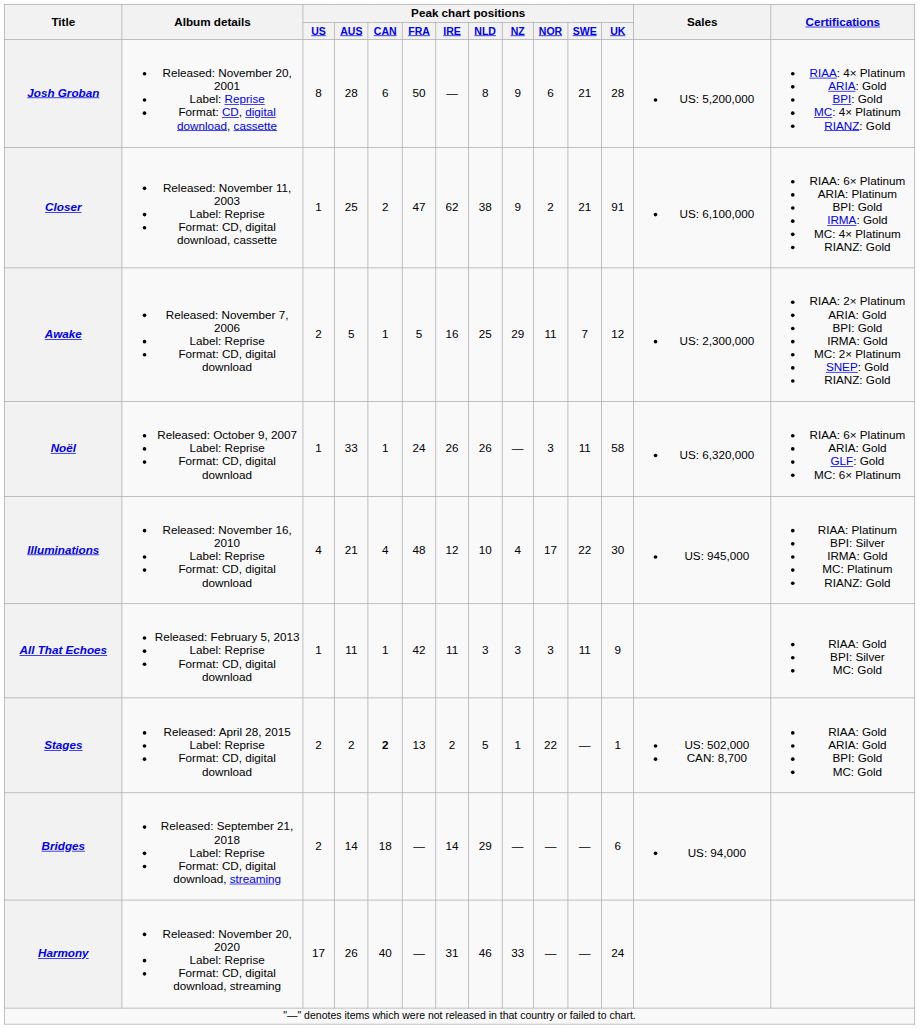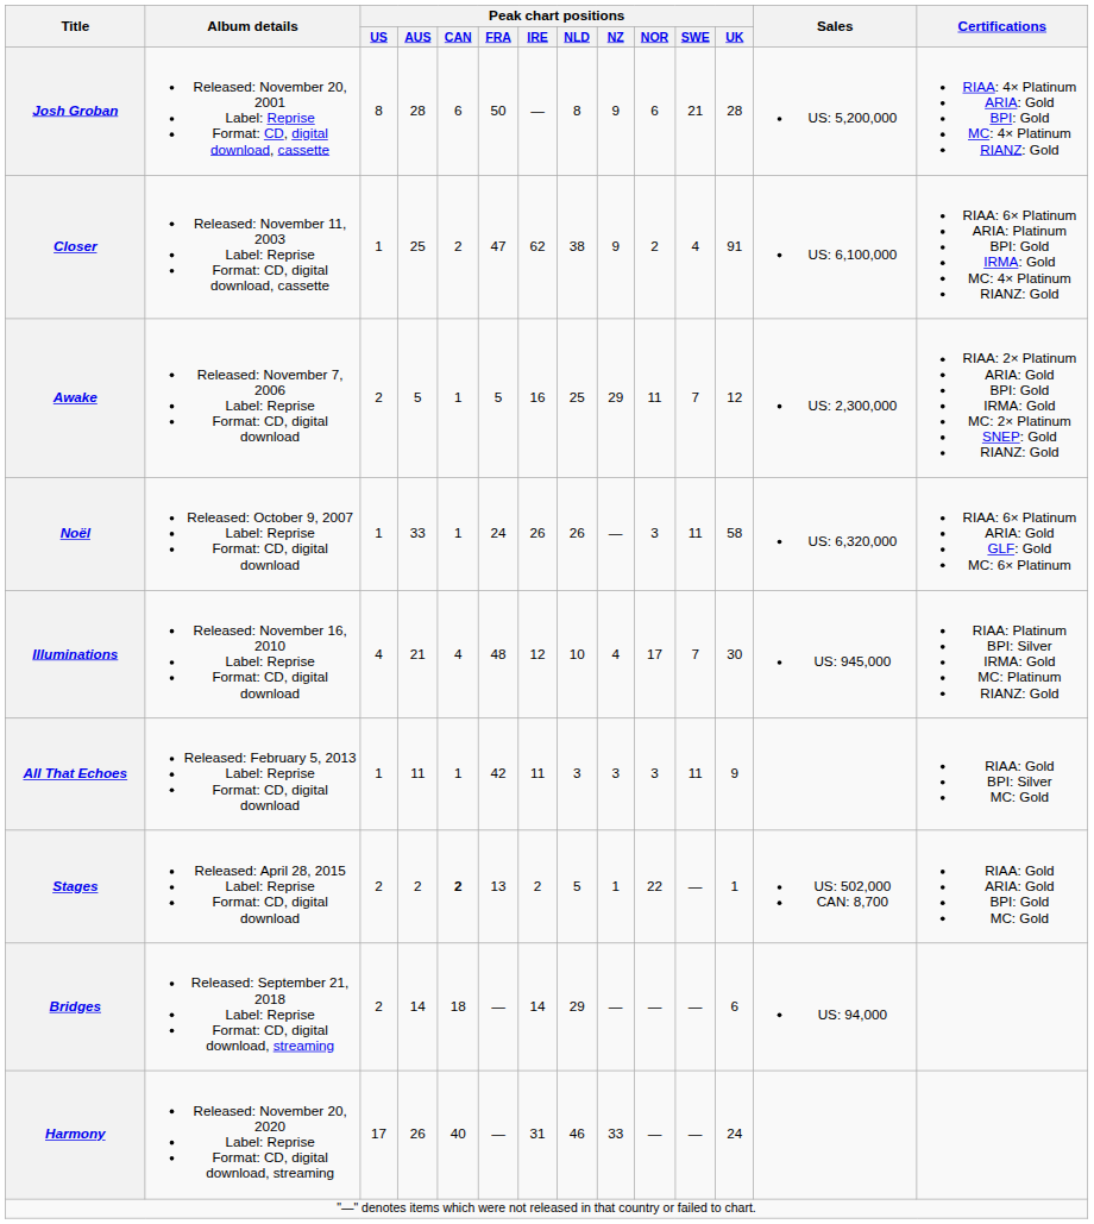Closer | Peak chart positions / SWE: 21 -> 4
Illuminations | Peak chart positions / SWE: 22 -> 7
